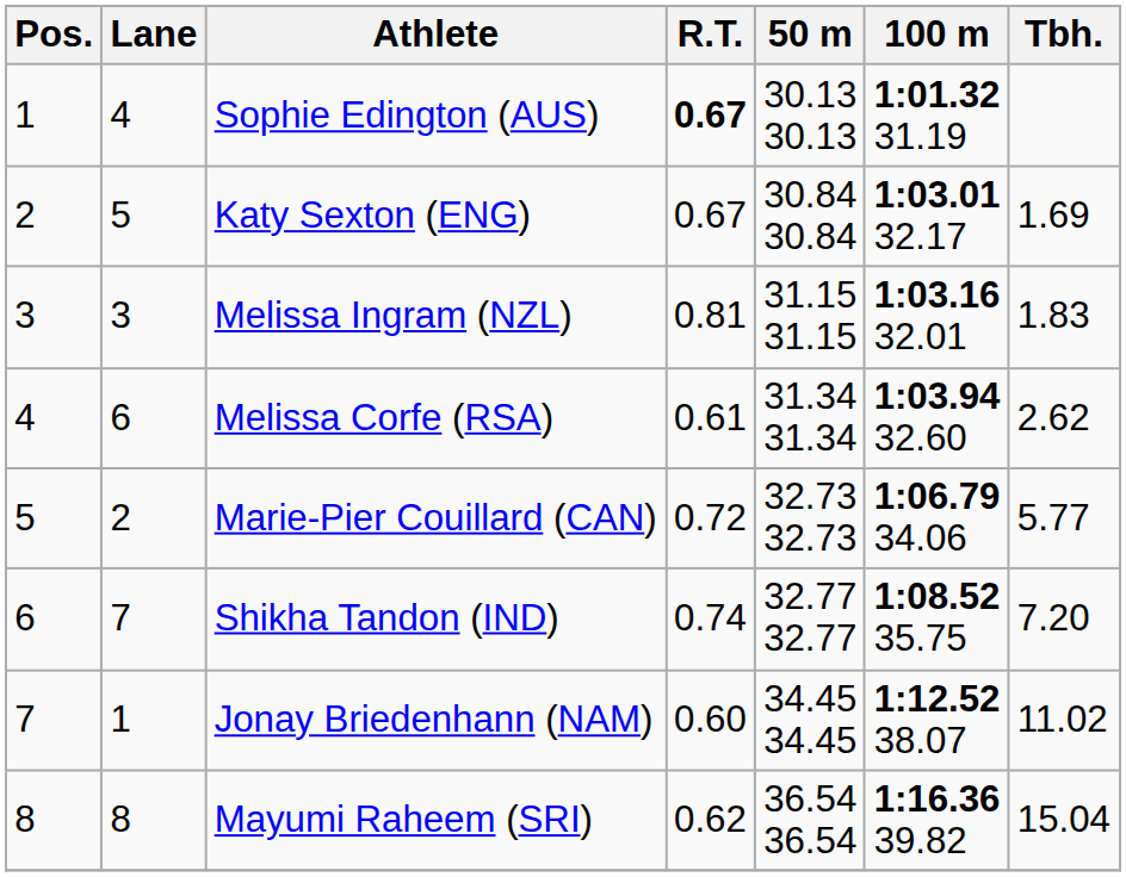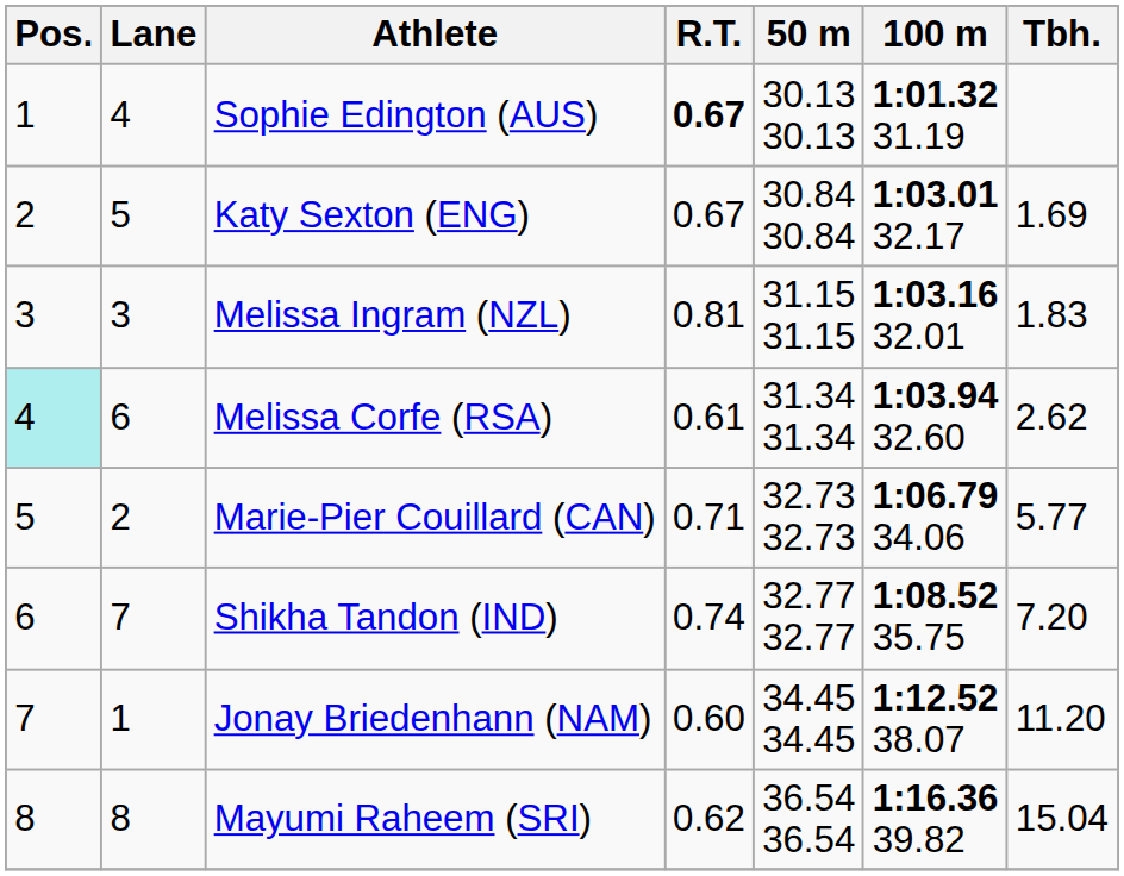Melissa Corfe (RSA) | Pos.: no background -> paleturquoise background
Marie-Pier Couillard (CAN) | R.T.: 0.72 -> 0.71
Jonay Briedenhann (NAM) | Tbh.: 11.02 -> 11.20
